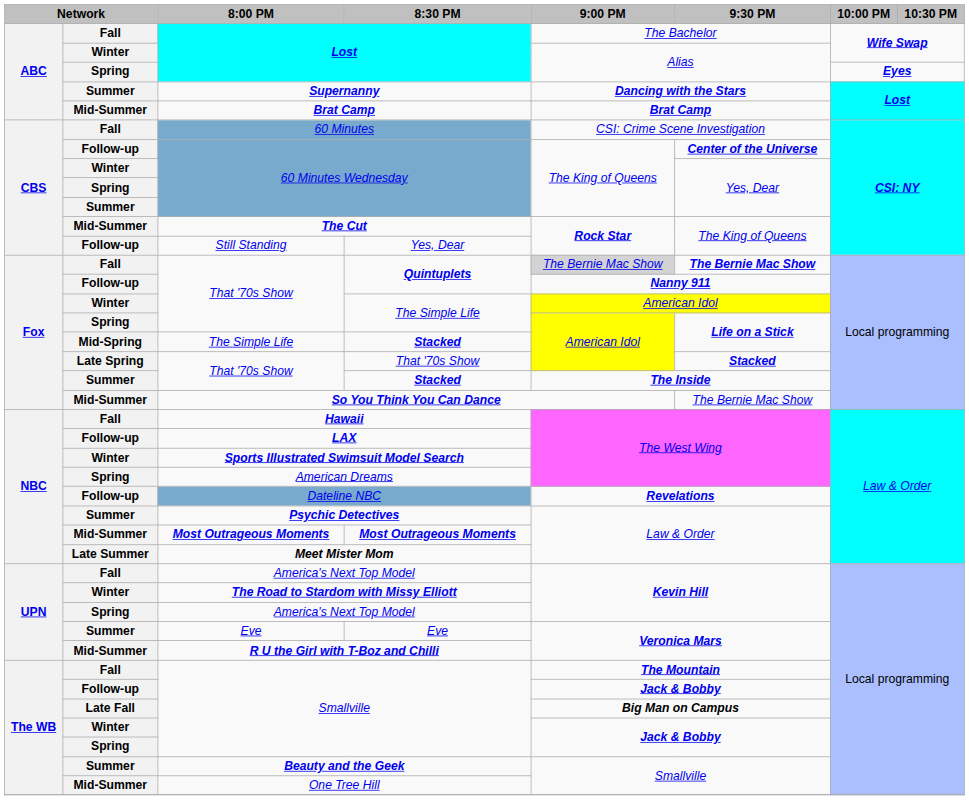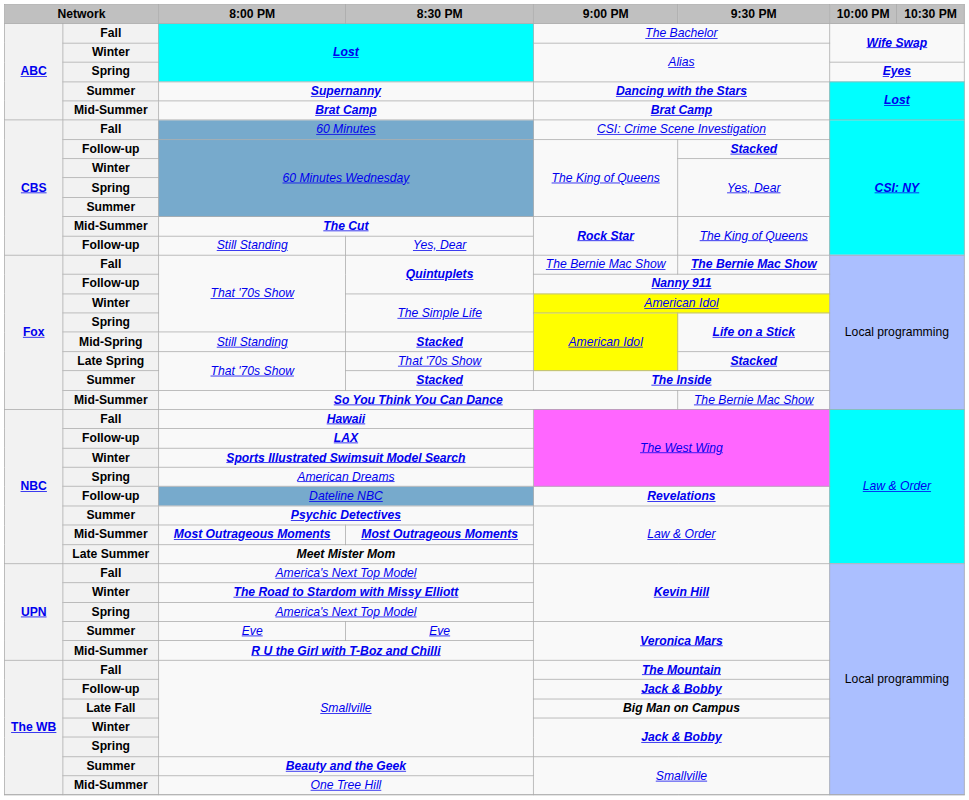Follow-up / 60 Minutes Wednesday | 9:30 PM: Center of the Universe -> Stacked
Fall / Quintuplets | 9:00 PM: lightgrey background -> no background
Mid-Spring / Stacked | 8:00 PM: The Simple Life -> Still Standing
